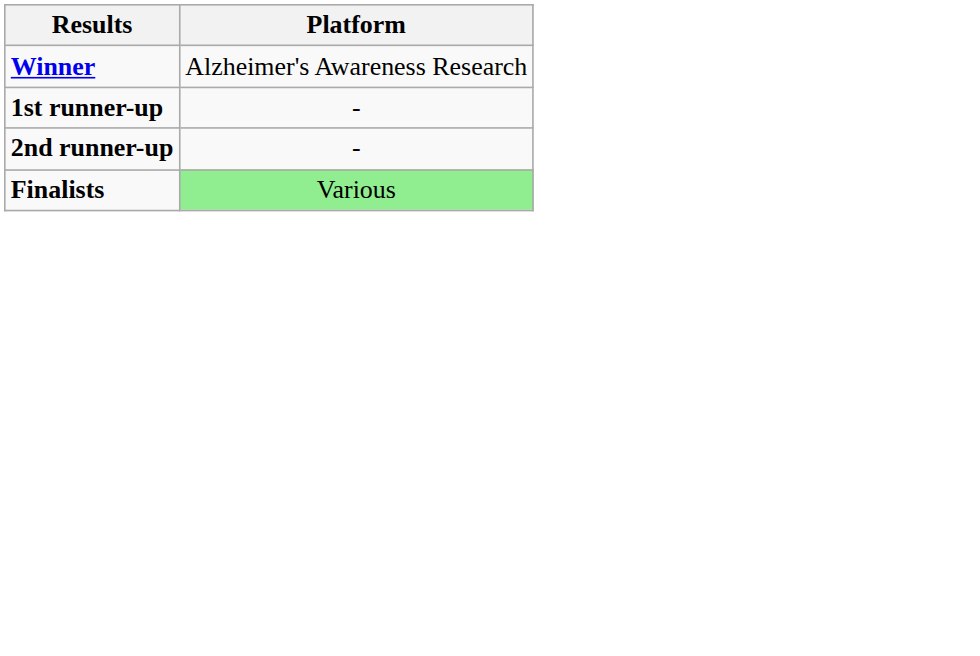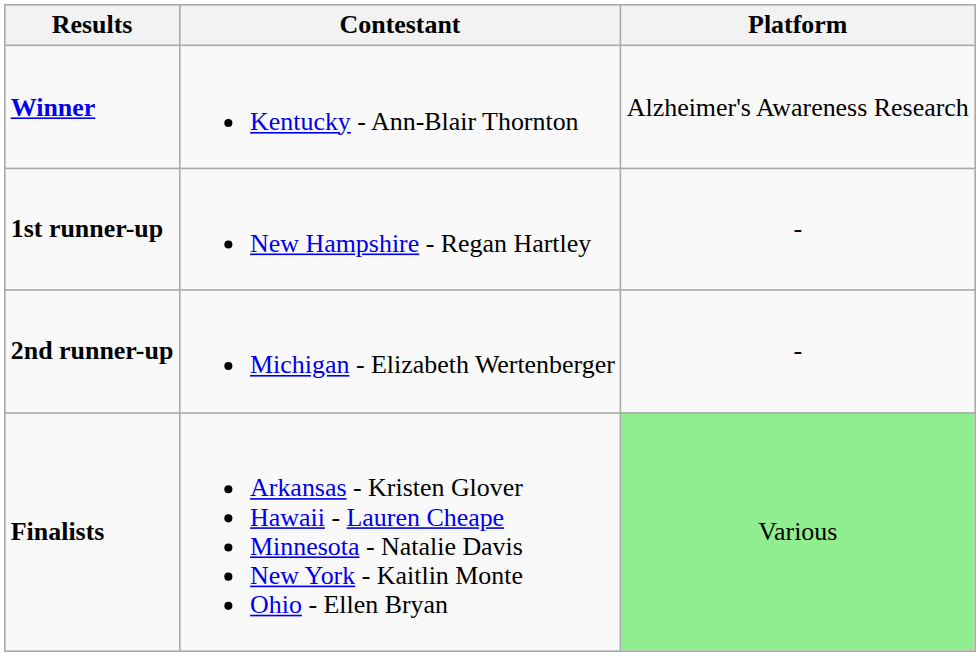+ column: Contestant | Kentucky - Ann-Blair Thornton | New Hampshire - Regan Hartley | Michigan - Elizabeth Wertenberger | Arkansas - Kristen Glover Hawaii - Lauren Cheape Minnesota - Natalie Davis New York - Kaitlin Monte Ohio - Ellen Bryan
